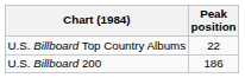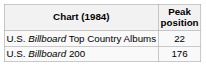U.S. Billboard 200 | Peak position: 186 -> 176
